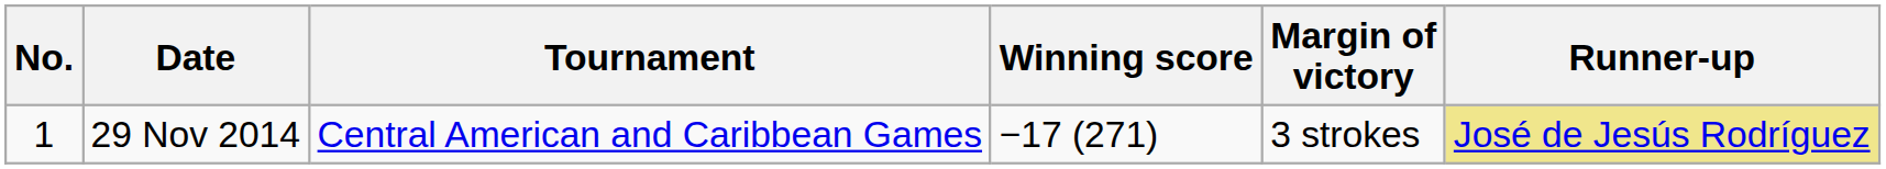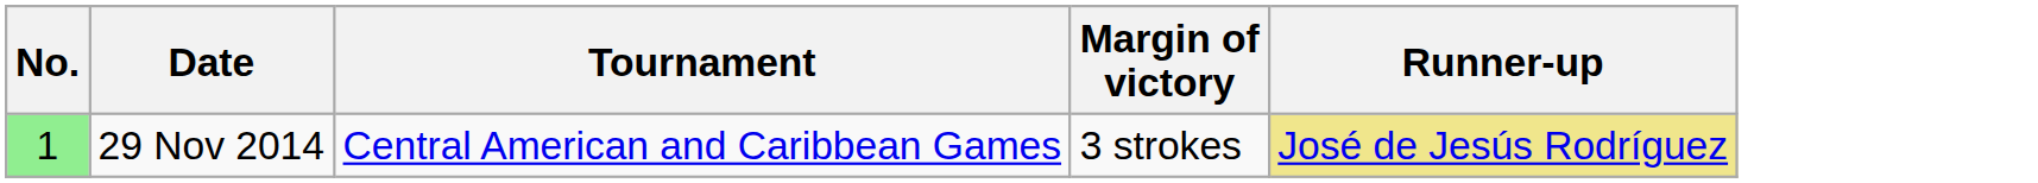- column: Winning score | −17 (271)
29 Nov 2014 | No.: no background -> lightgreen background
